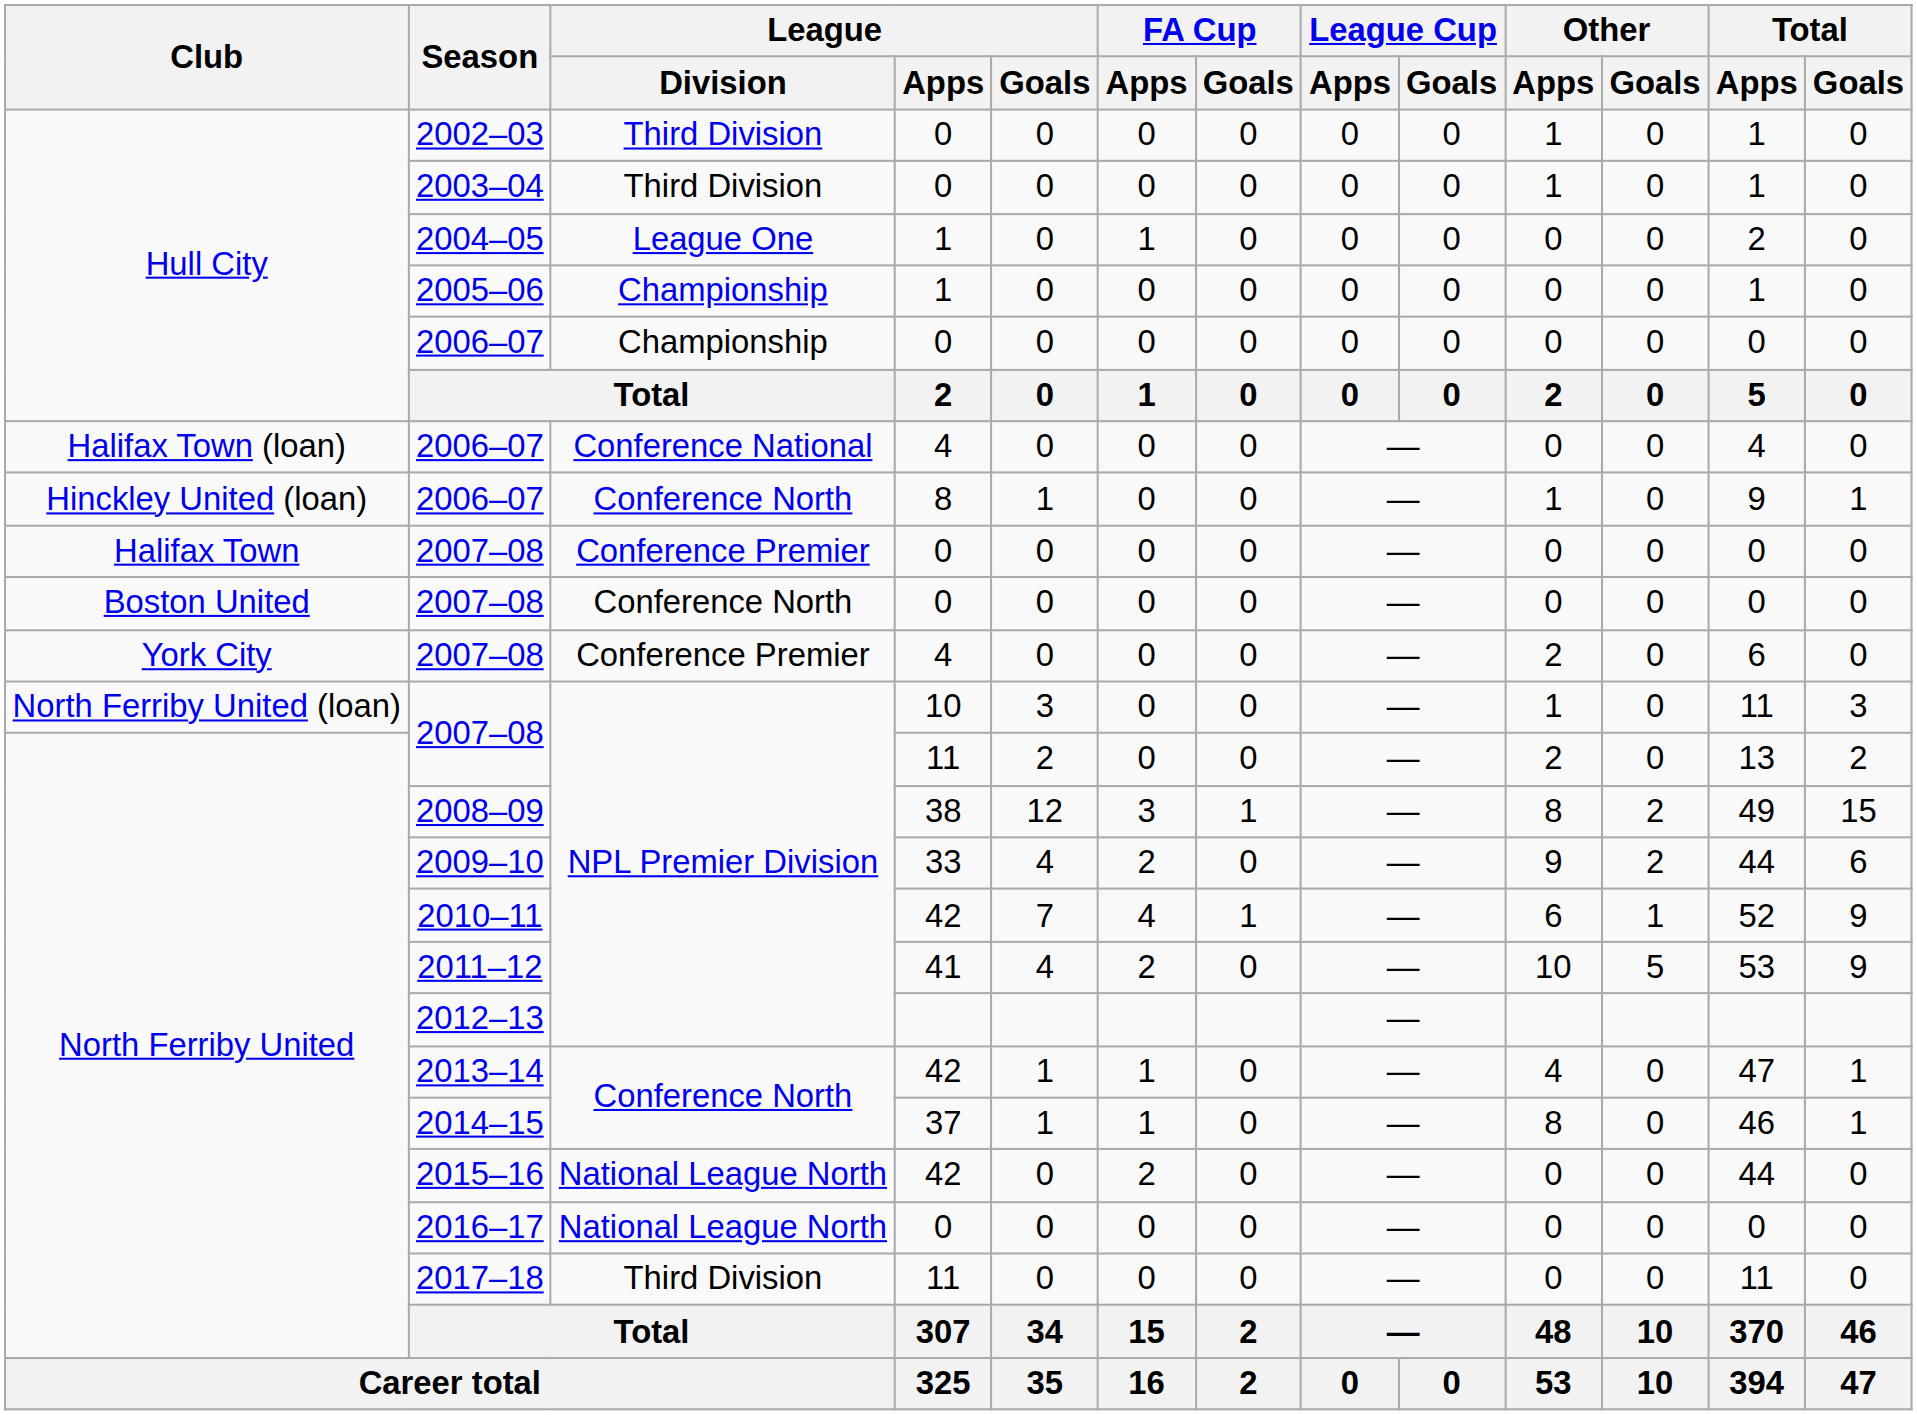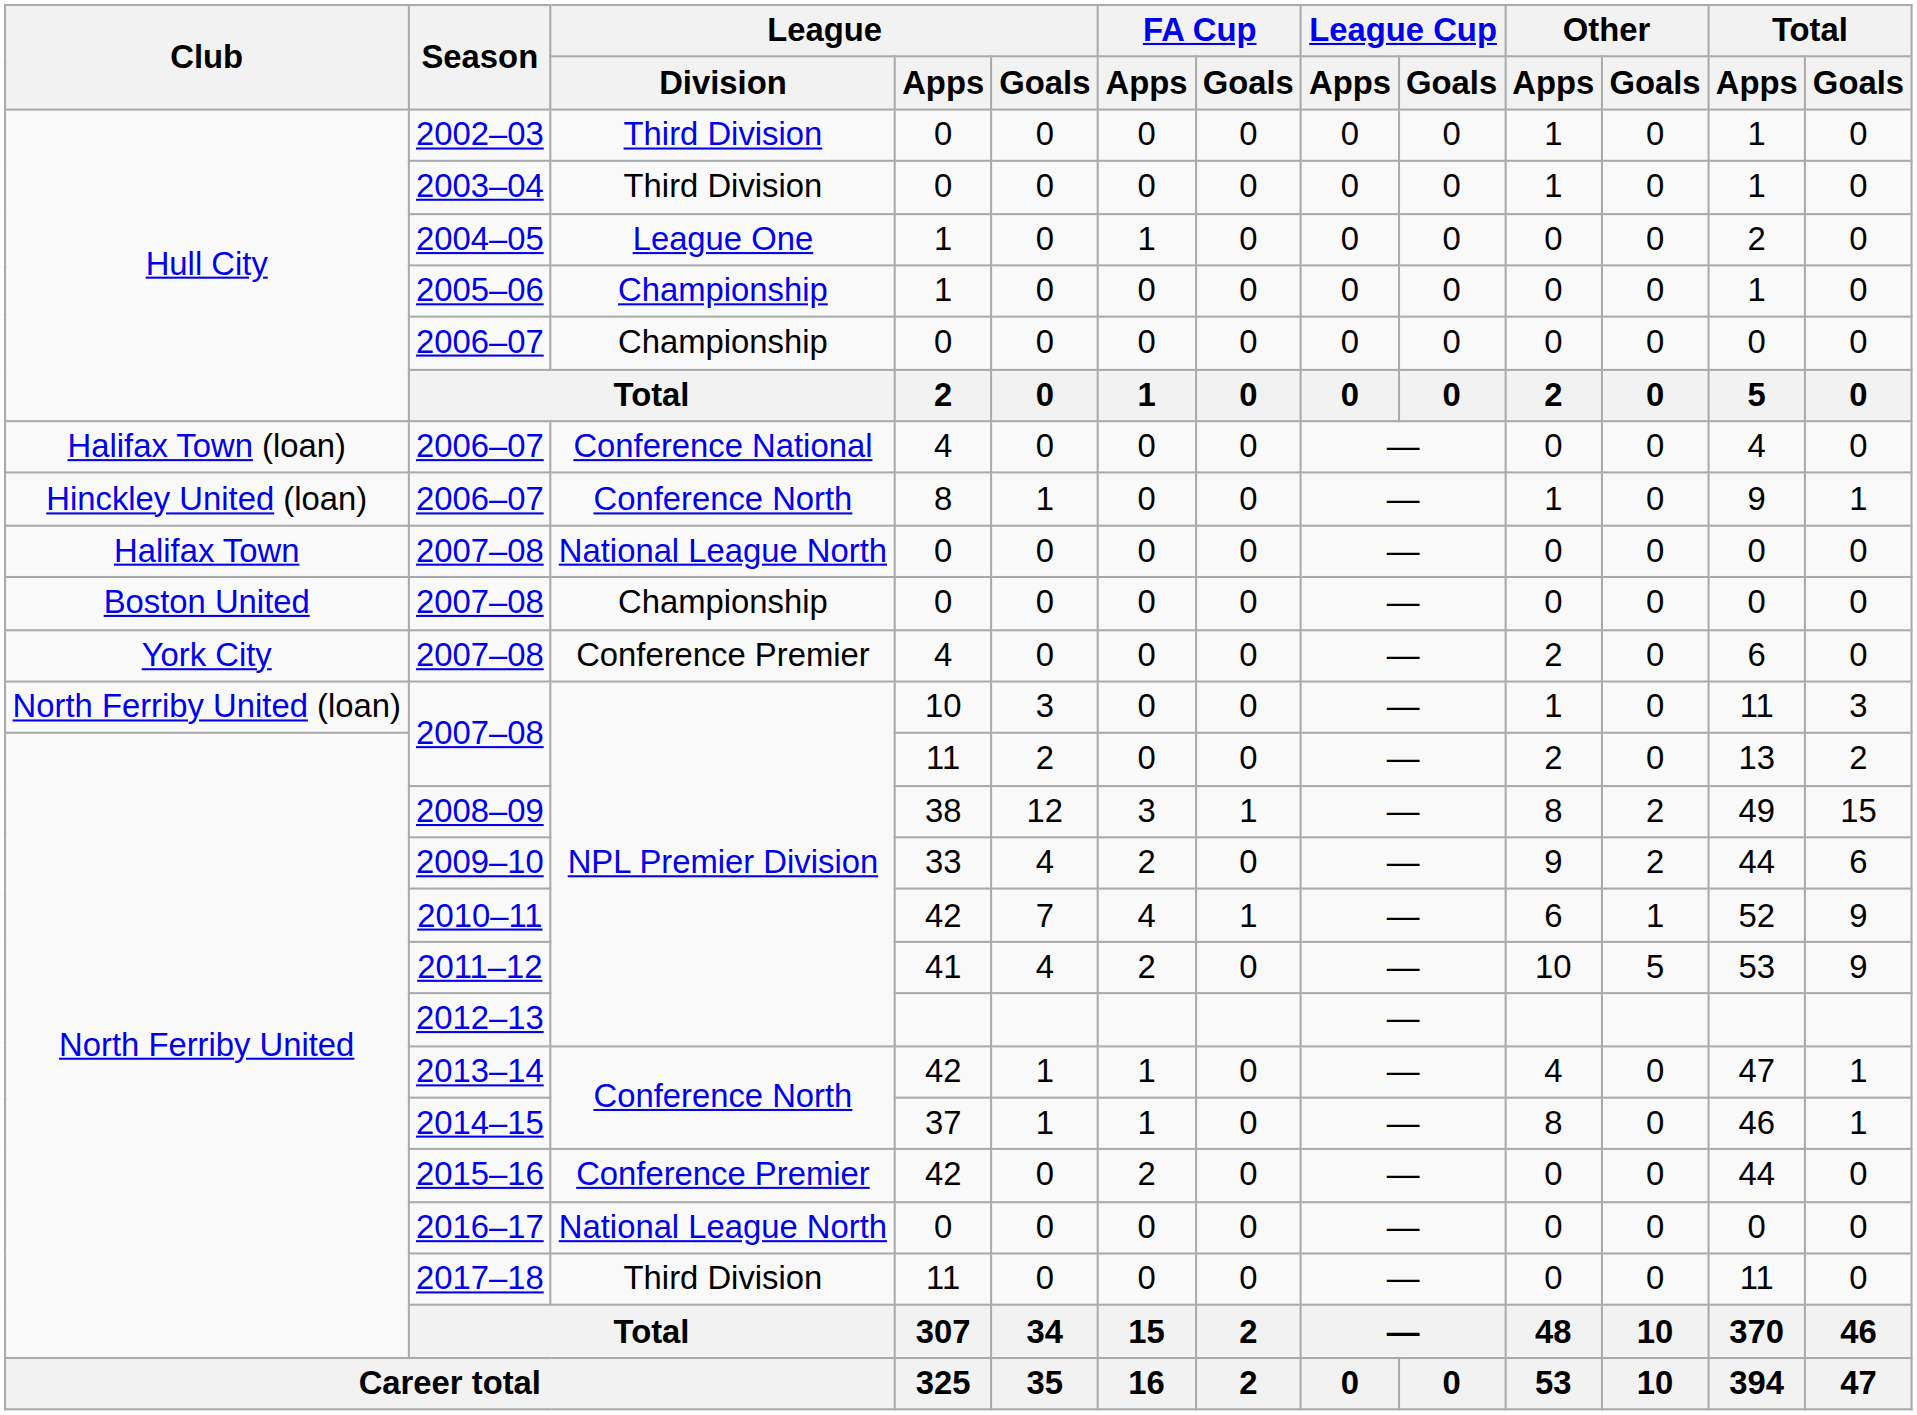Halifax Town / 2007–08 | League / Division: Conference Premier -> National League North
Boston United / 2007–08 | League / Division: Conference North -> Championship
2015–16 | League / Division: National League North -> Conference Premier
